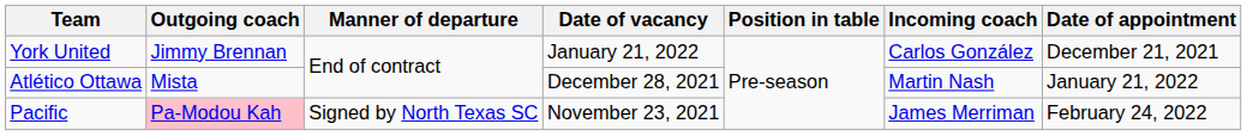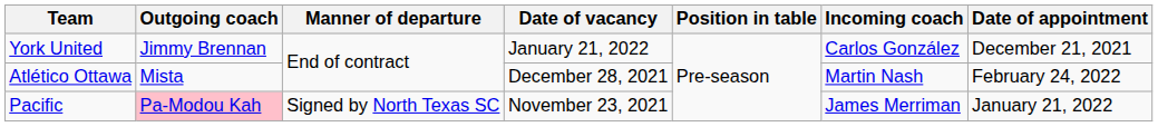Atlético Ottawa | Date of appointment: January 21, 2022 -> February 24, 2022
Pacific | Date of appointment: February 24, 2022 -> January 21, 2022
